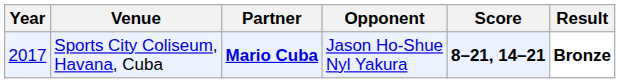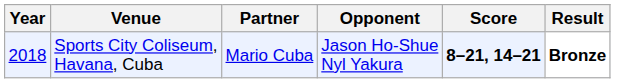Sports City Coliseum, Havana, Cuba | Year: 2017 -> 2018
Sports City Coliseum, Havana, Cuba | Partner: bold -> normal
